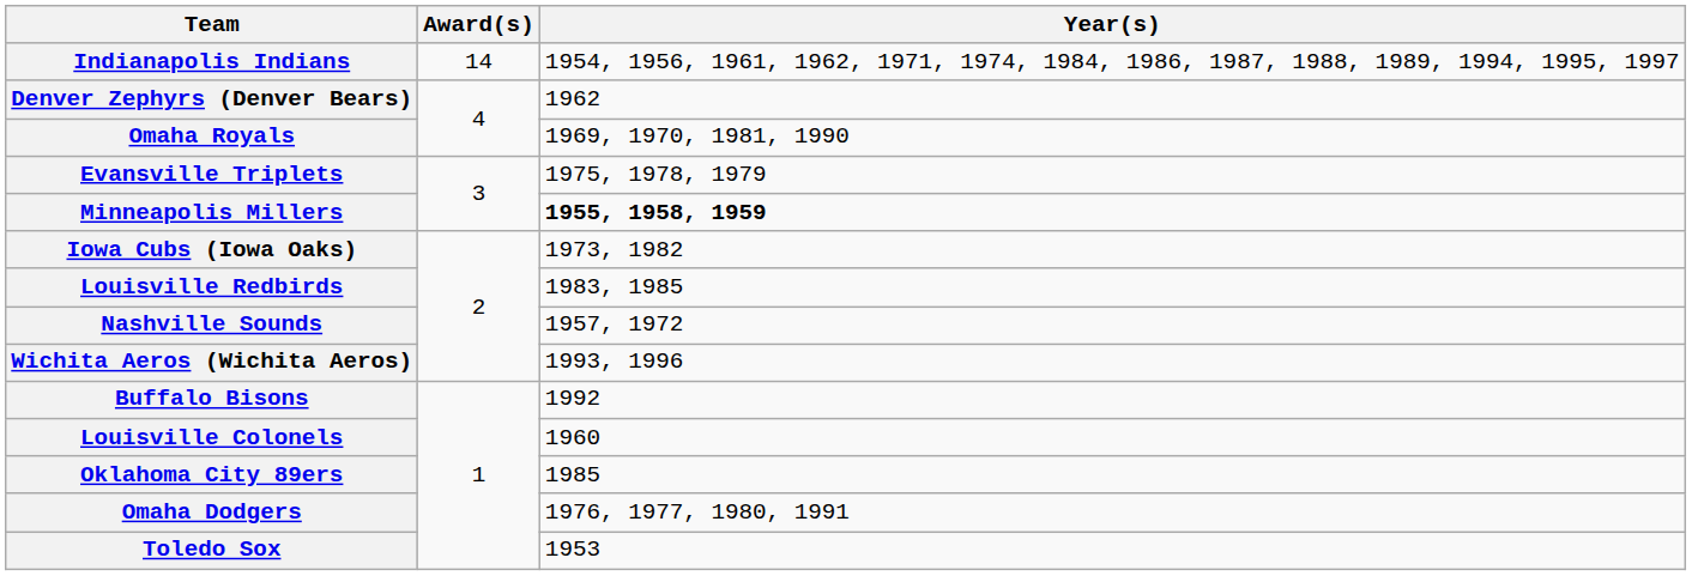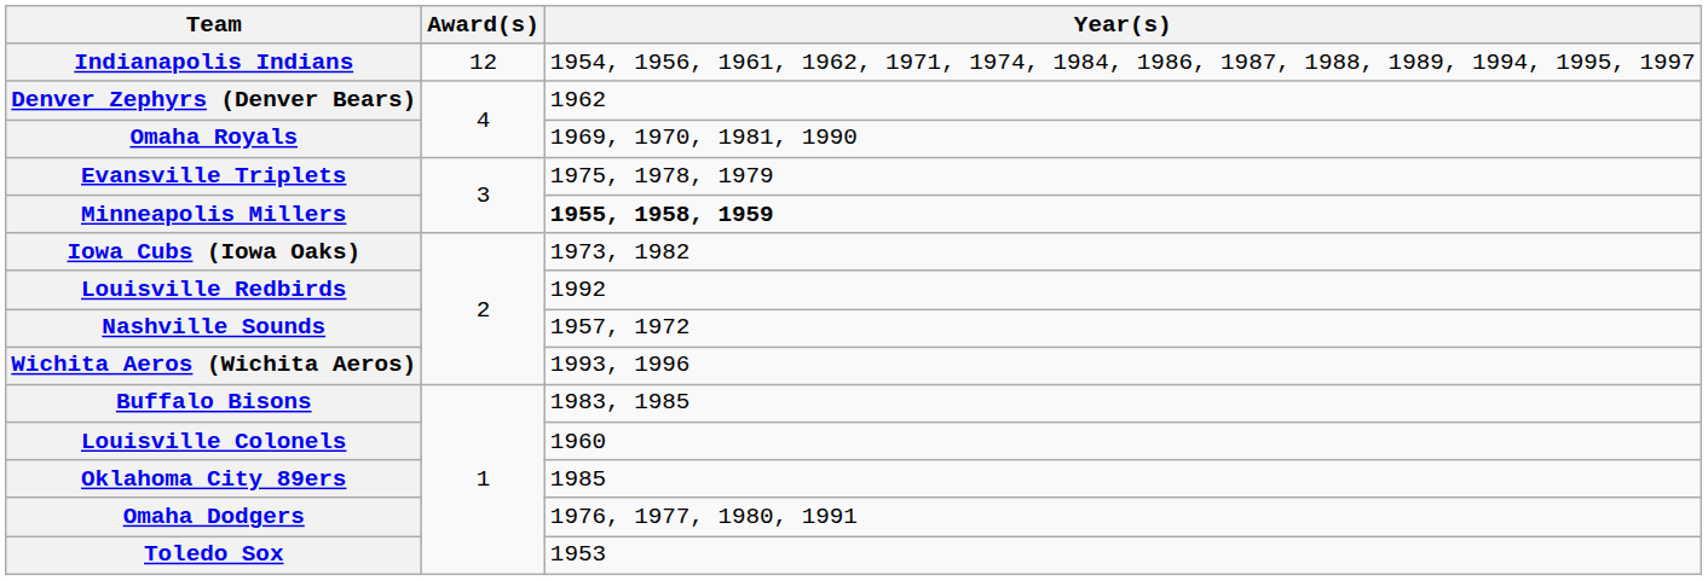Indianapolis Indians | Award(s): 14 -> 12
Louisville Redbirds | Year(s): 1983, 1985 -> 1992
Buffalo Bisons | Year(s): 1992 -> 1983, 1985
